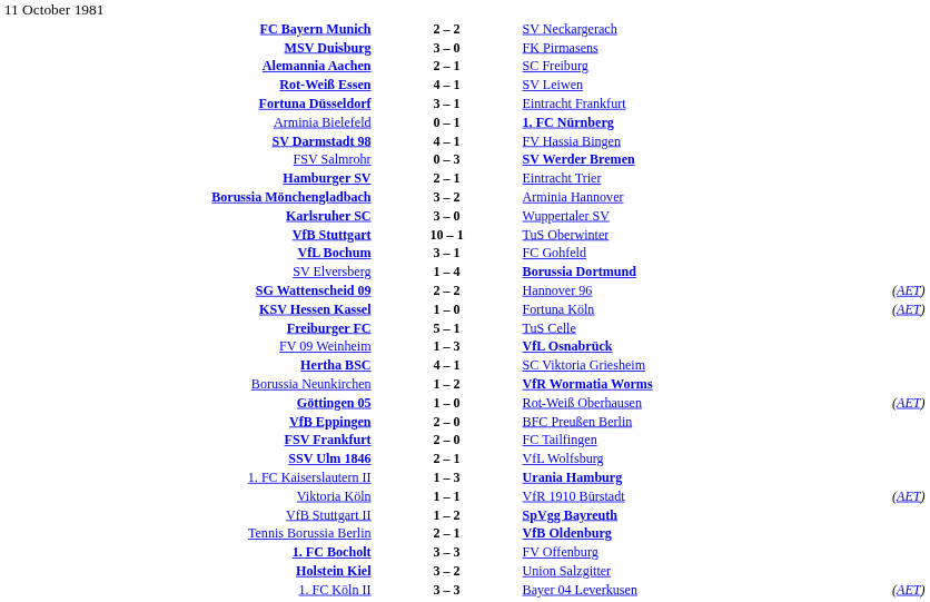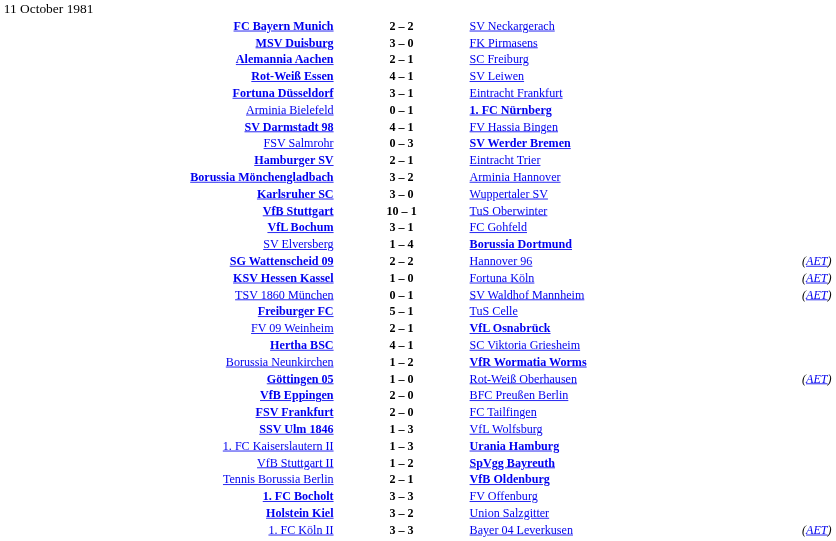+ row: TSV 1860 München | 0 – 1 | SV Waldhof Mannheim | (AET)
FV 09 Weinheim | column 2: 1 – 3 -> 2 – 1
SSV Ulm 1846 | column 2: 2 – 1 -> 1 – 3
- row: Viktoria Köln | 1 – 1 | VfR 1910 Bürstadt | (AET)
